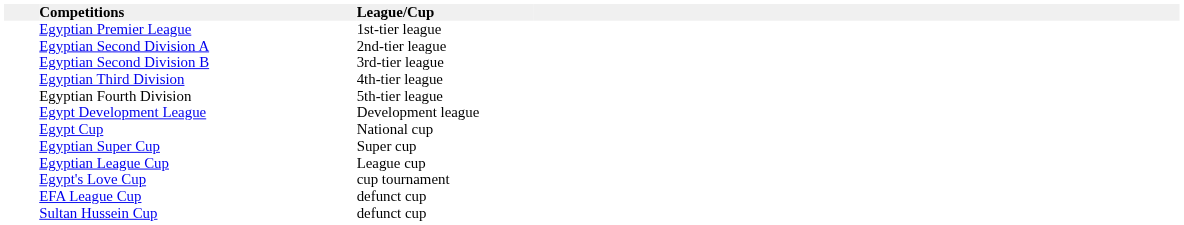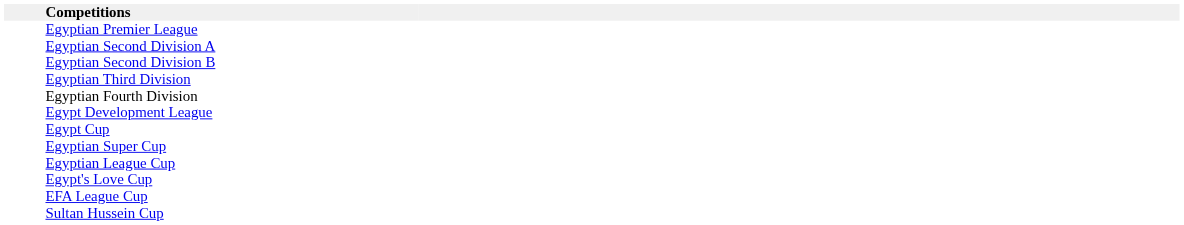- column: League/Cup | 1st-tier league | 2nd-tier league | 3rd-tier league | 4th-tier league | 5th-tier league | Development league | National cup | Super cup | League cup | cup tournament | defunct cup | defunct cup
